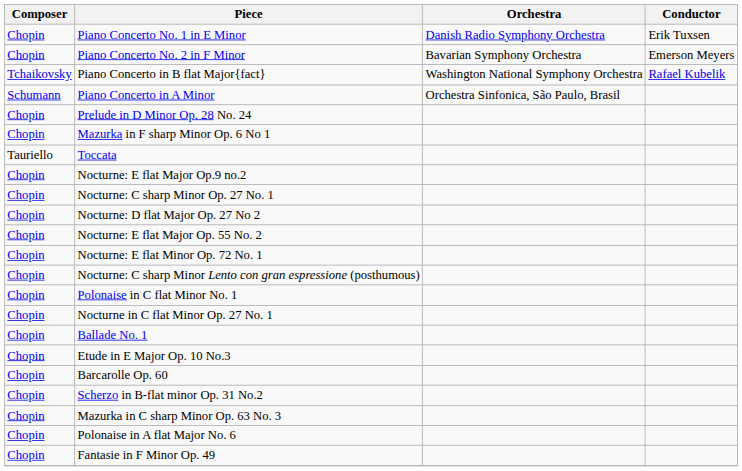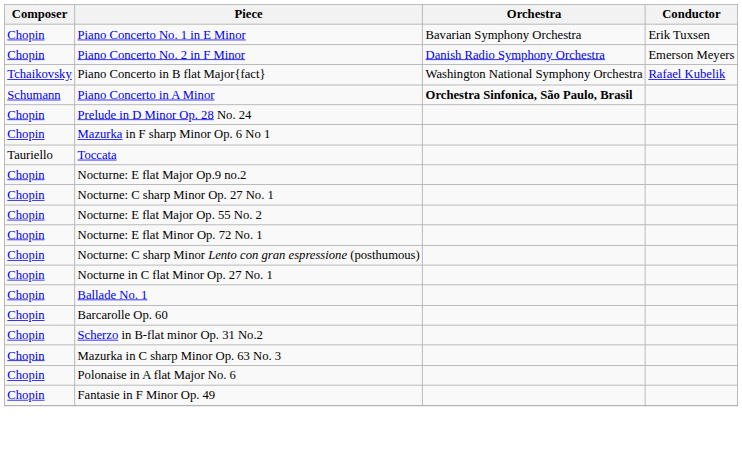Piano Concerto No. 1 in E Minor | Orchestra: Danish Radio Symphony Orchestra -> Bavarian Symphony Orchestra
Piano Concerto No. 2 in F Minor | Orchestra: Bavarian Symphony Orchestra -> Danish Radio Symphony Orchestra
Piano Concerto in A Minor | Orchestra: normal -> bold
- row: Chopin | Nocturne: D flat Major Op. 27 No 2
- row: Chopin | Polonaise in C flat Minor No. 1
- row: Chopin | Etude in E Major Op. 10 No.3
